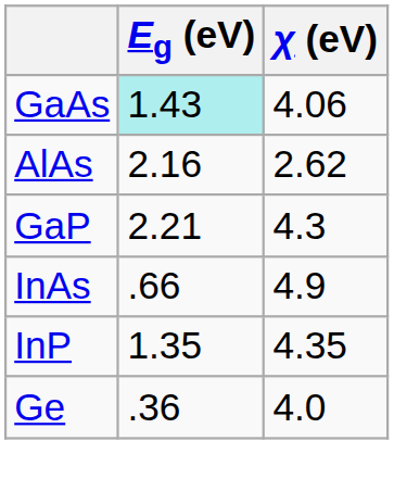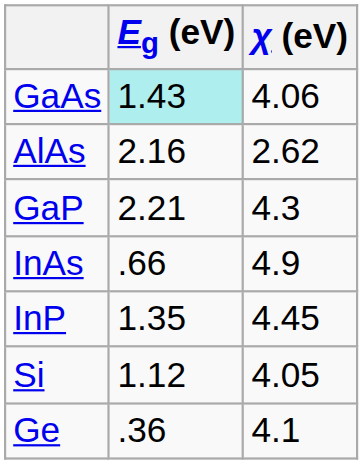InP | χ (eV): 4.35 -> 4.45
+ row: Si | 1.12 | 4.05
Ge | χ (eV): 4.0 -> 4.1
